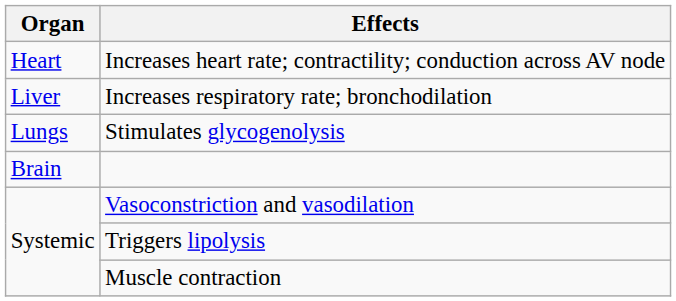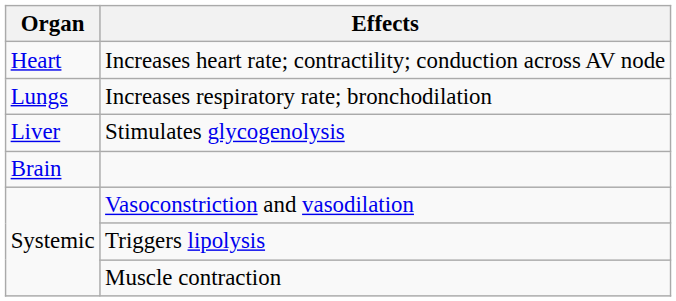Increases respiratory rate; bronchodilation | Organ: Liver -> Lungs
Stimulates glycogenolysis | Organ: Lungs -> Liver
